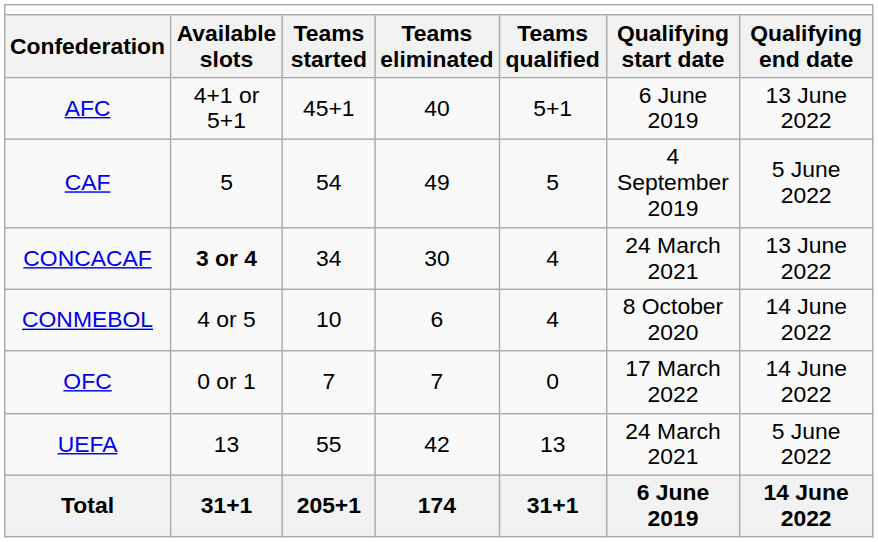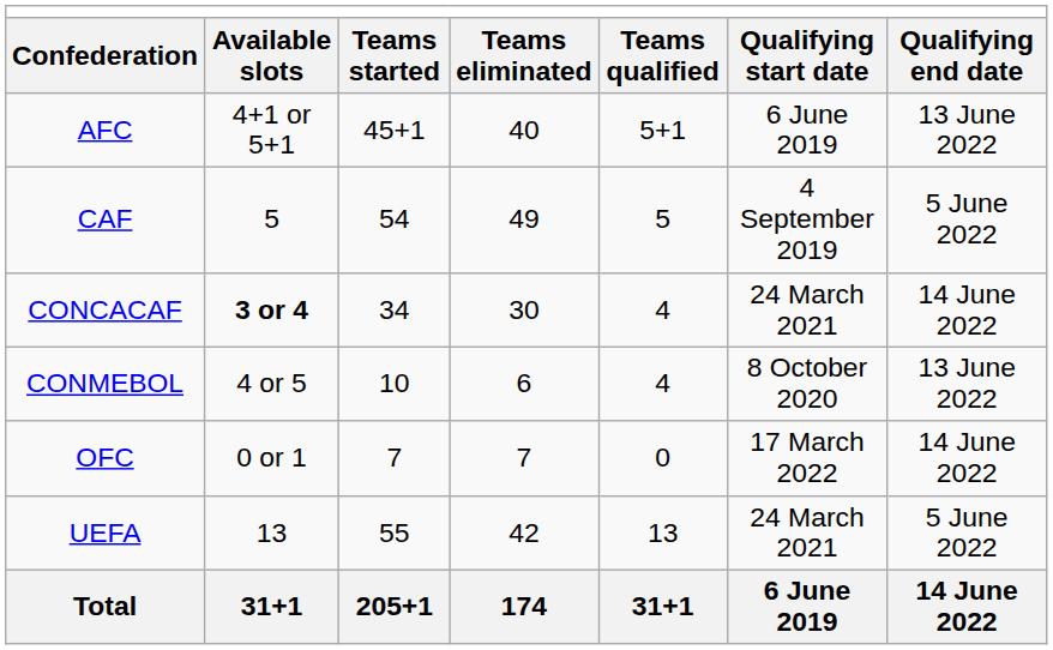CONCACAF | column 7: 13 June 2022 -> 14 June 2022
CONMEBOL | column 7: 14 June 2022 -> 13 June 2022
